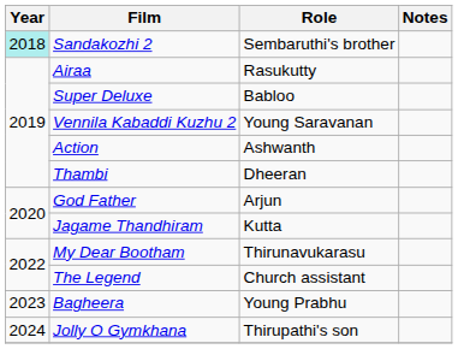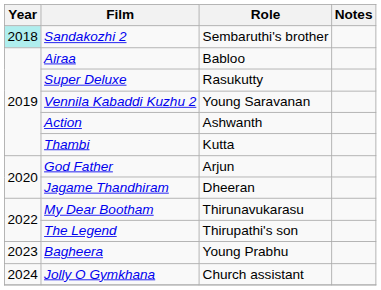Airaa | Role: Rasukutty -> Babloo
Super Deluxe | Role: Babloo -> Rasukutty
Thambi | Role: Dheeran -> Kutta
Jagame Thandhiram | Role: Kutta -> Dheeran
The Legend | Role: Church assistant -> Thirupathi's son
Jolly O Gymkhana | Role: Thirupathi's son -> Church assistant
